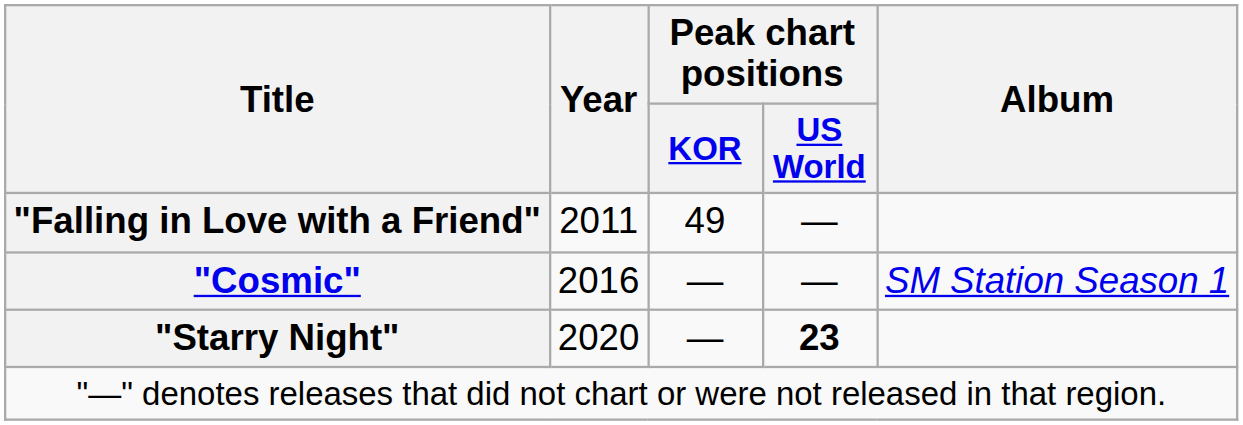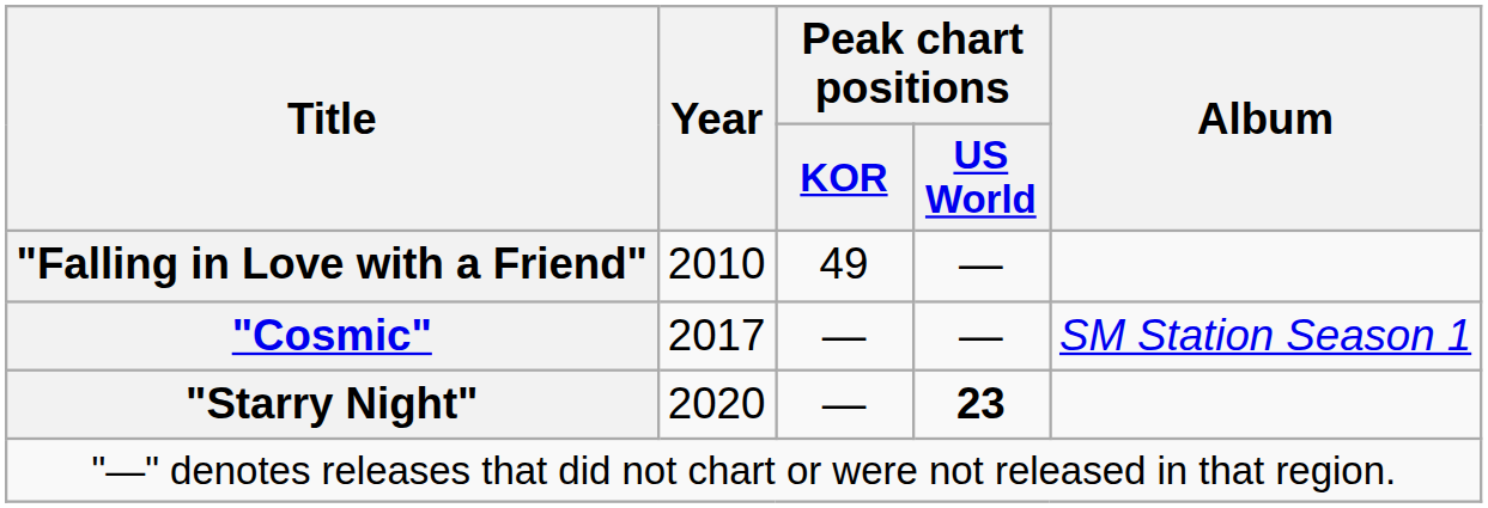"Falling in Love with a Friend" | Year: 2011 -> 2010
"Cosmic" | Year: 2016 -> 2017
